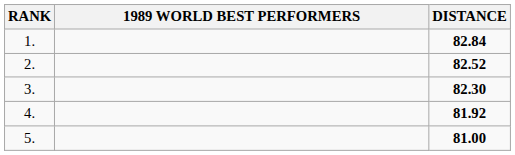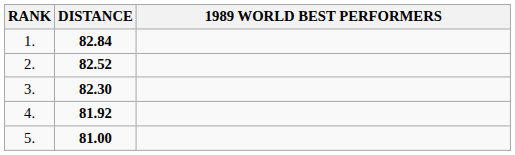columns swapped: 1989 WORLD BEST PERFORMERS <-> DISTANCE
